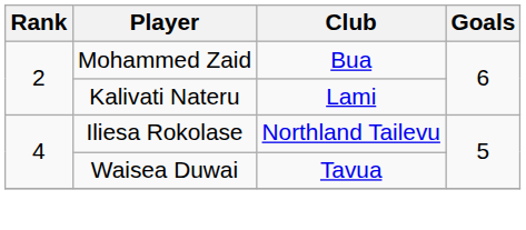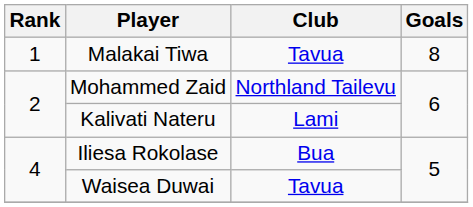+ row: 1 | Malakai Tiwa | Tavua | 8
Mohammed Zaid | Club: Bua -> Northland Tailevu
Iliesa Rokolase | Club: Northland Tailevu -> Bua
